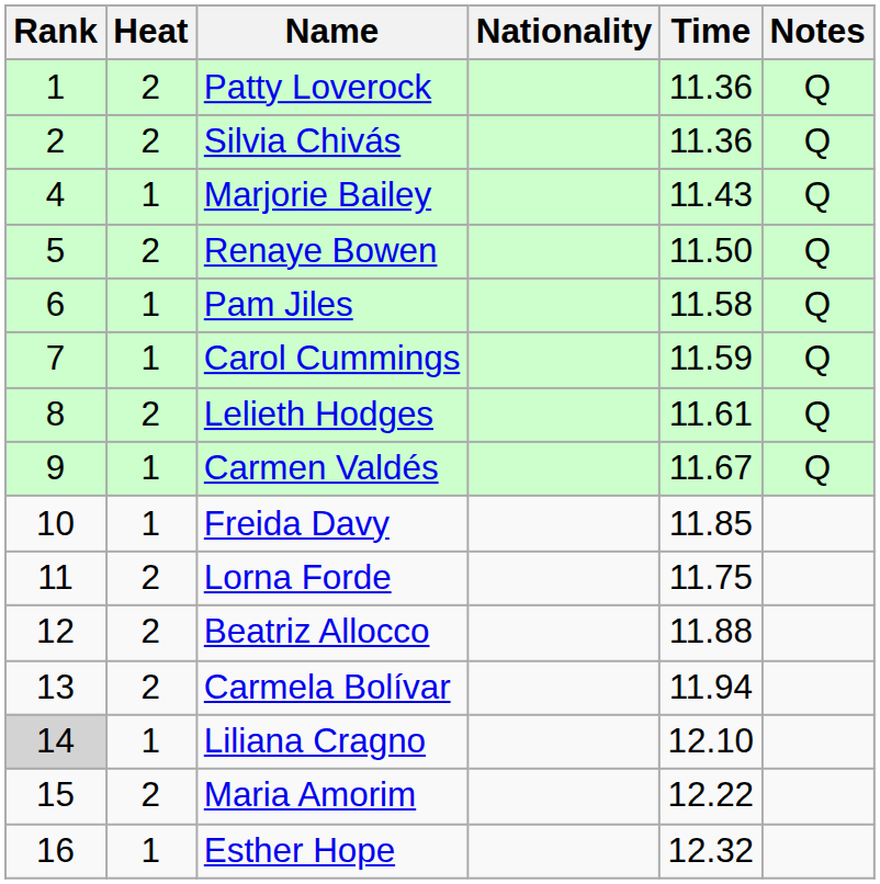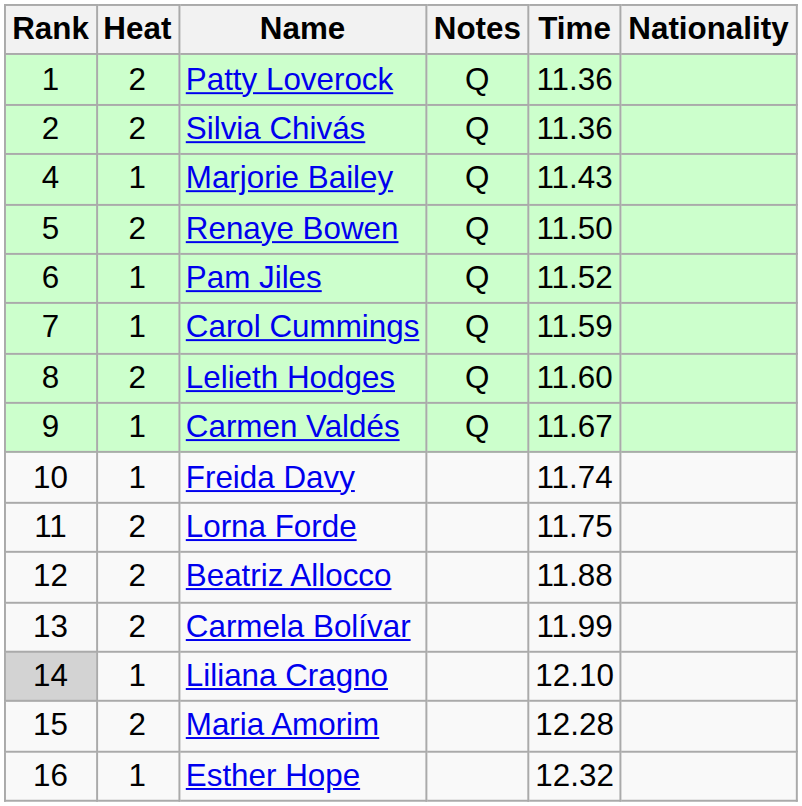columns swapped: Nationality <-> Notes
Pam Jiles | Time: 11.58 -> 11.52
Lelieth Hodges | Time: 11.61 -> 11.60
Freida Davy | Time: 11.85 -> 11.74
Carmela Bolívar | Time: 11.94 -> 11.99
Maria Amorim | Time: 12.22 -> 12.28
